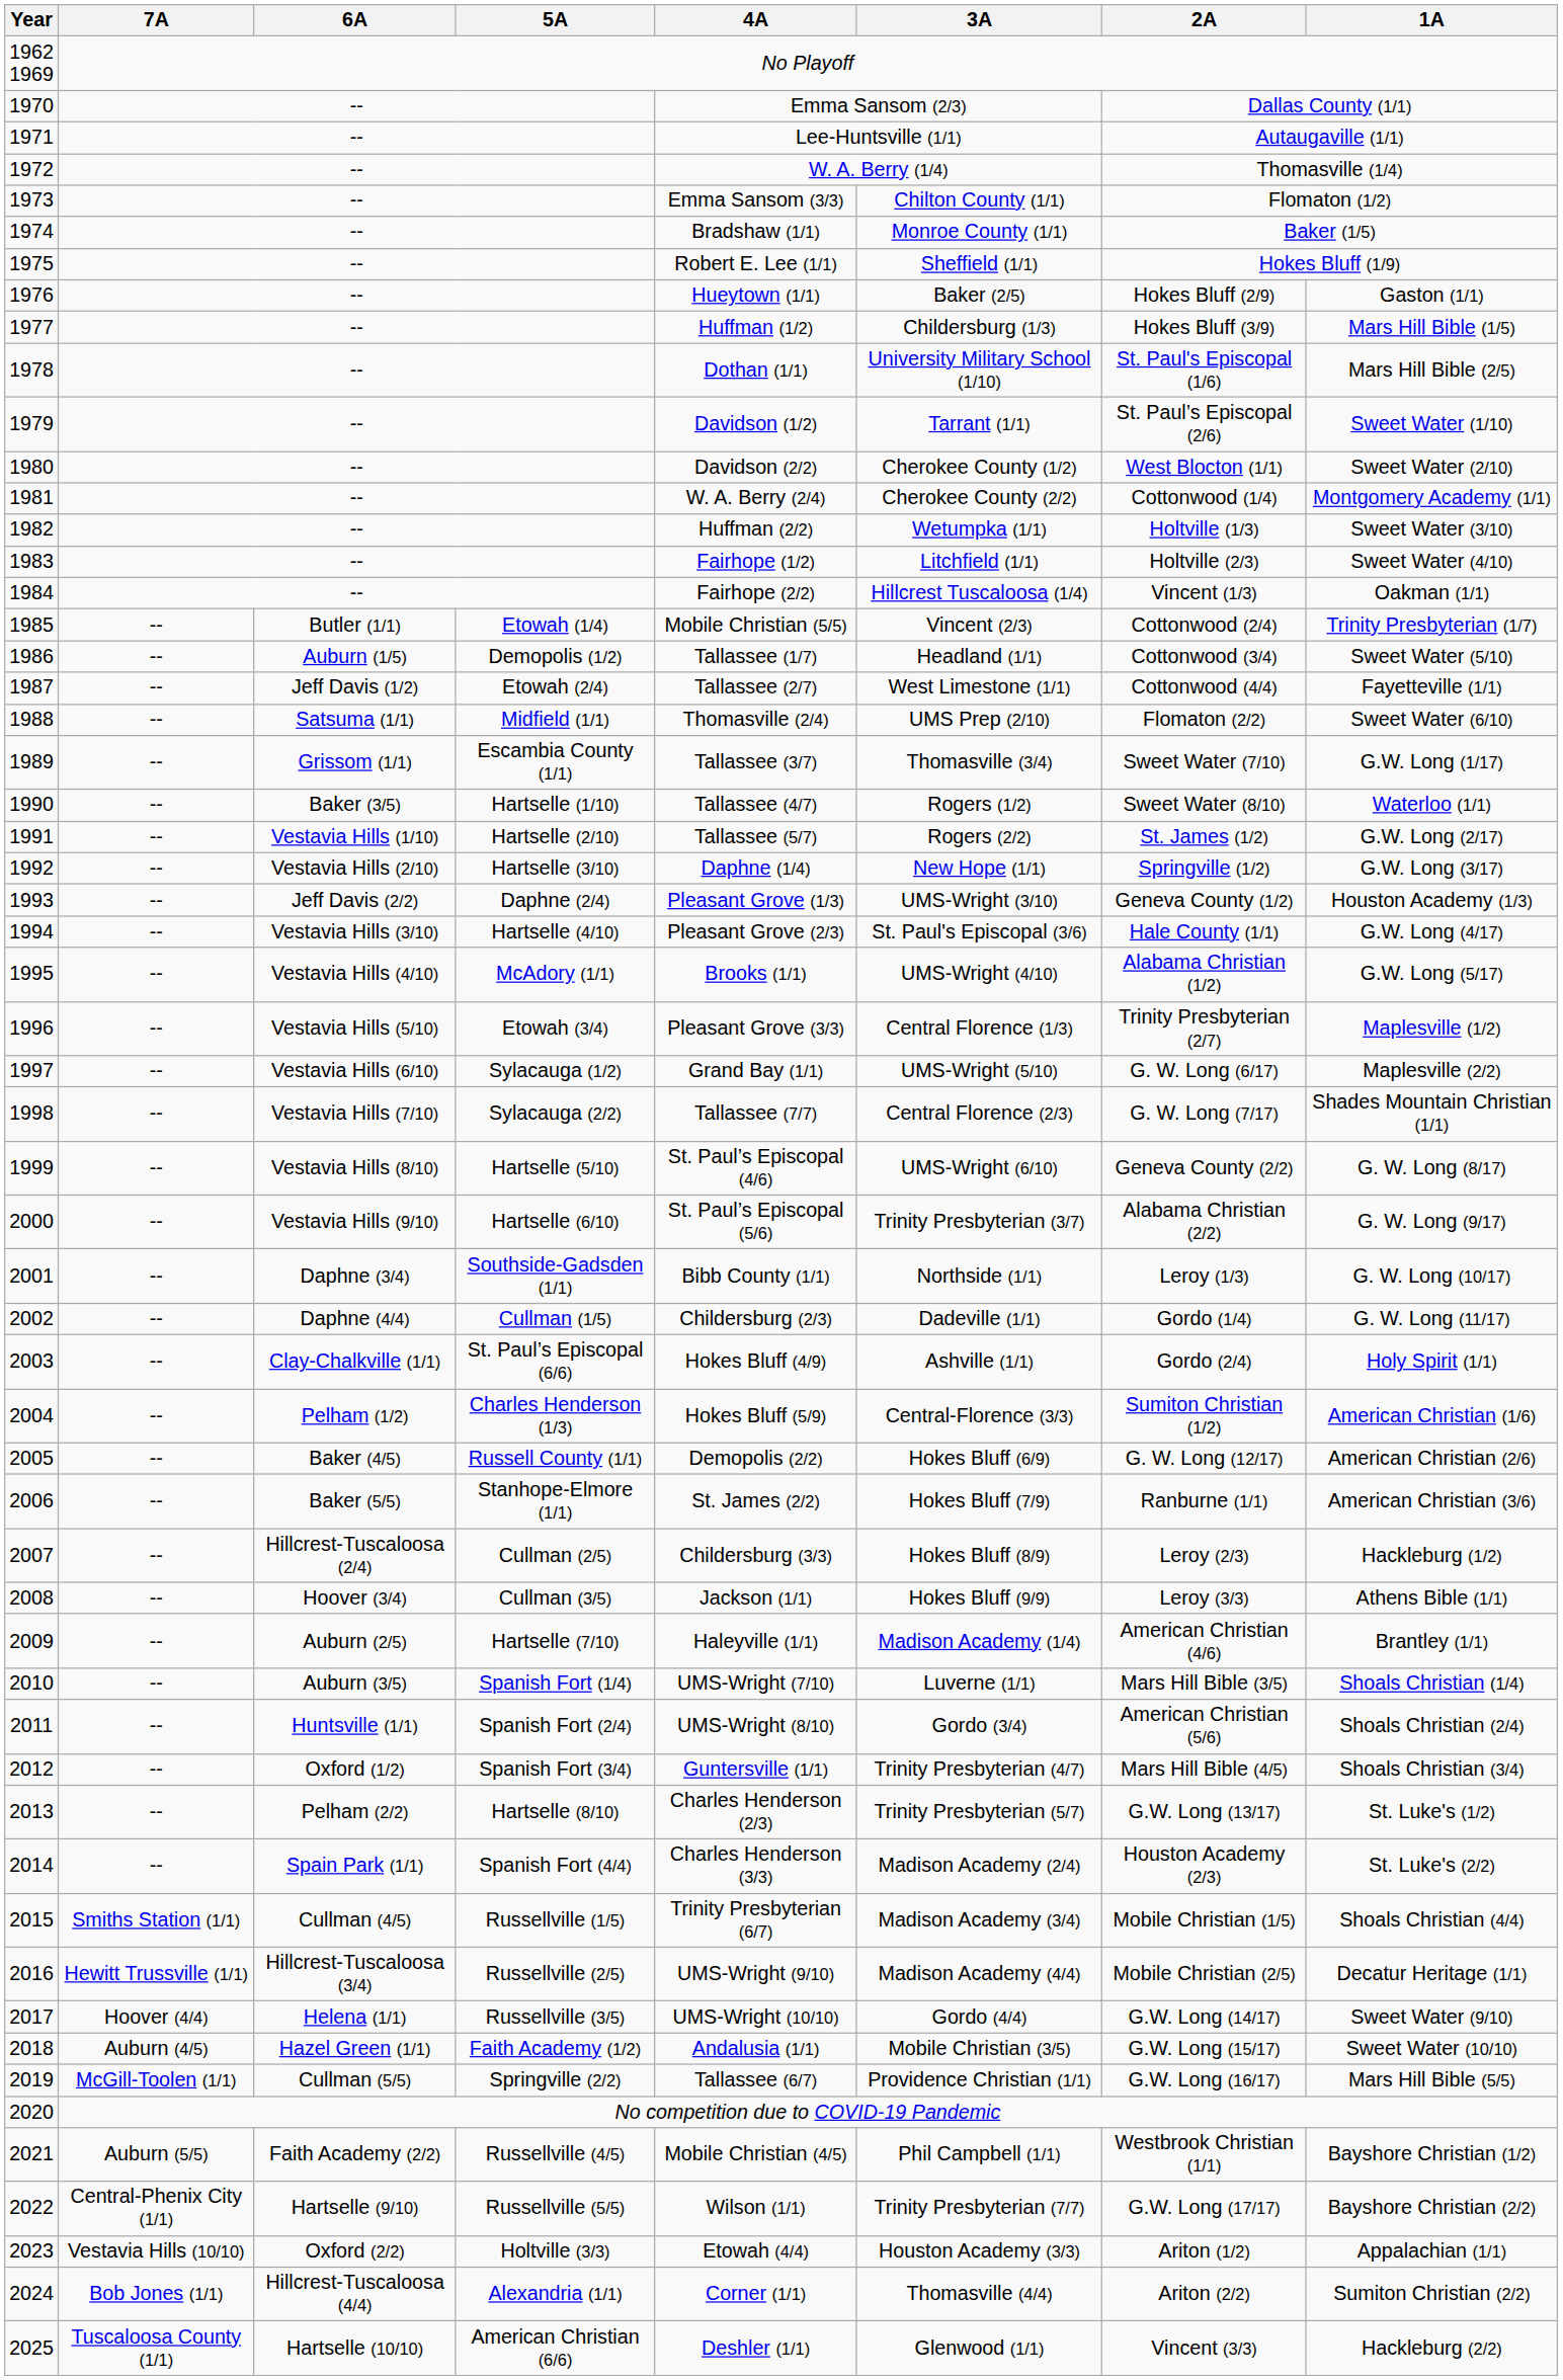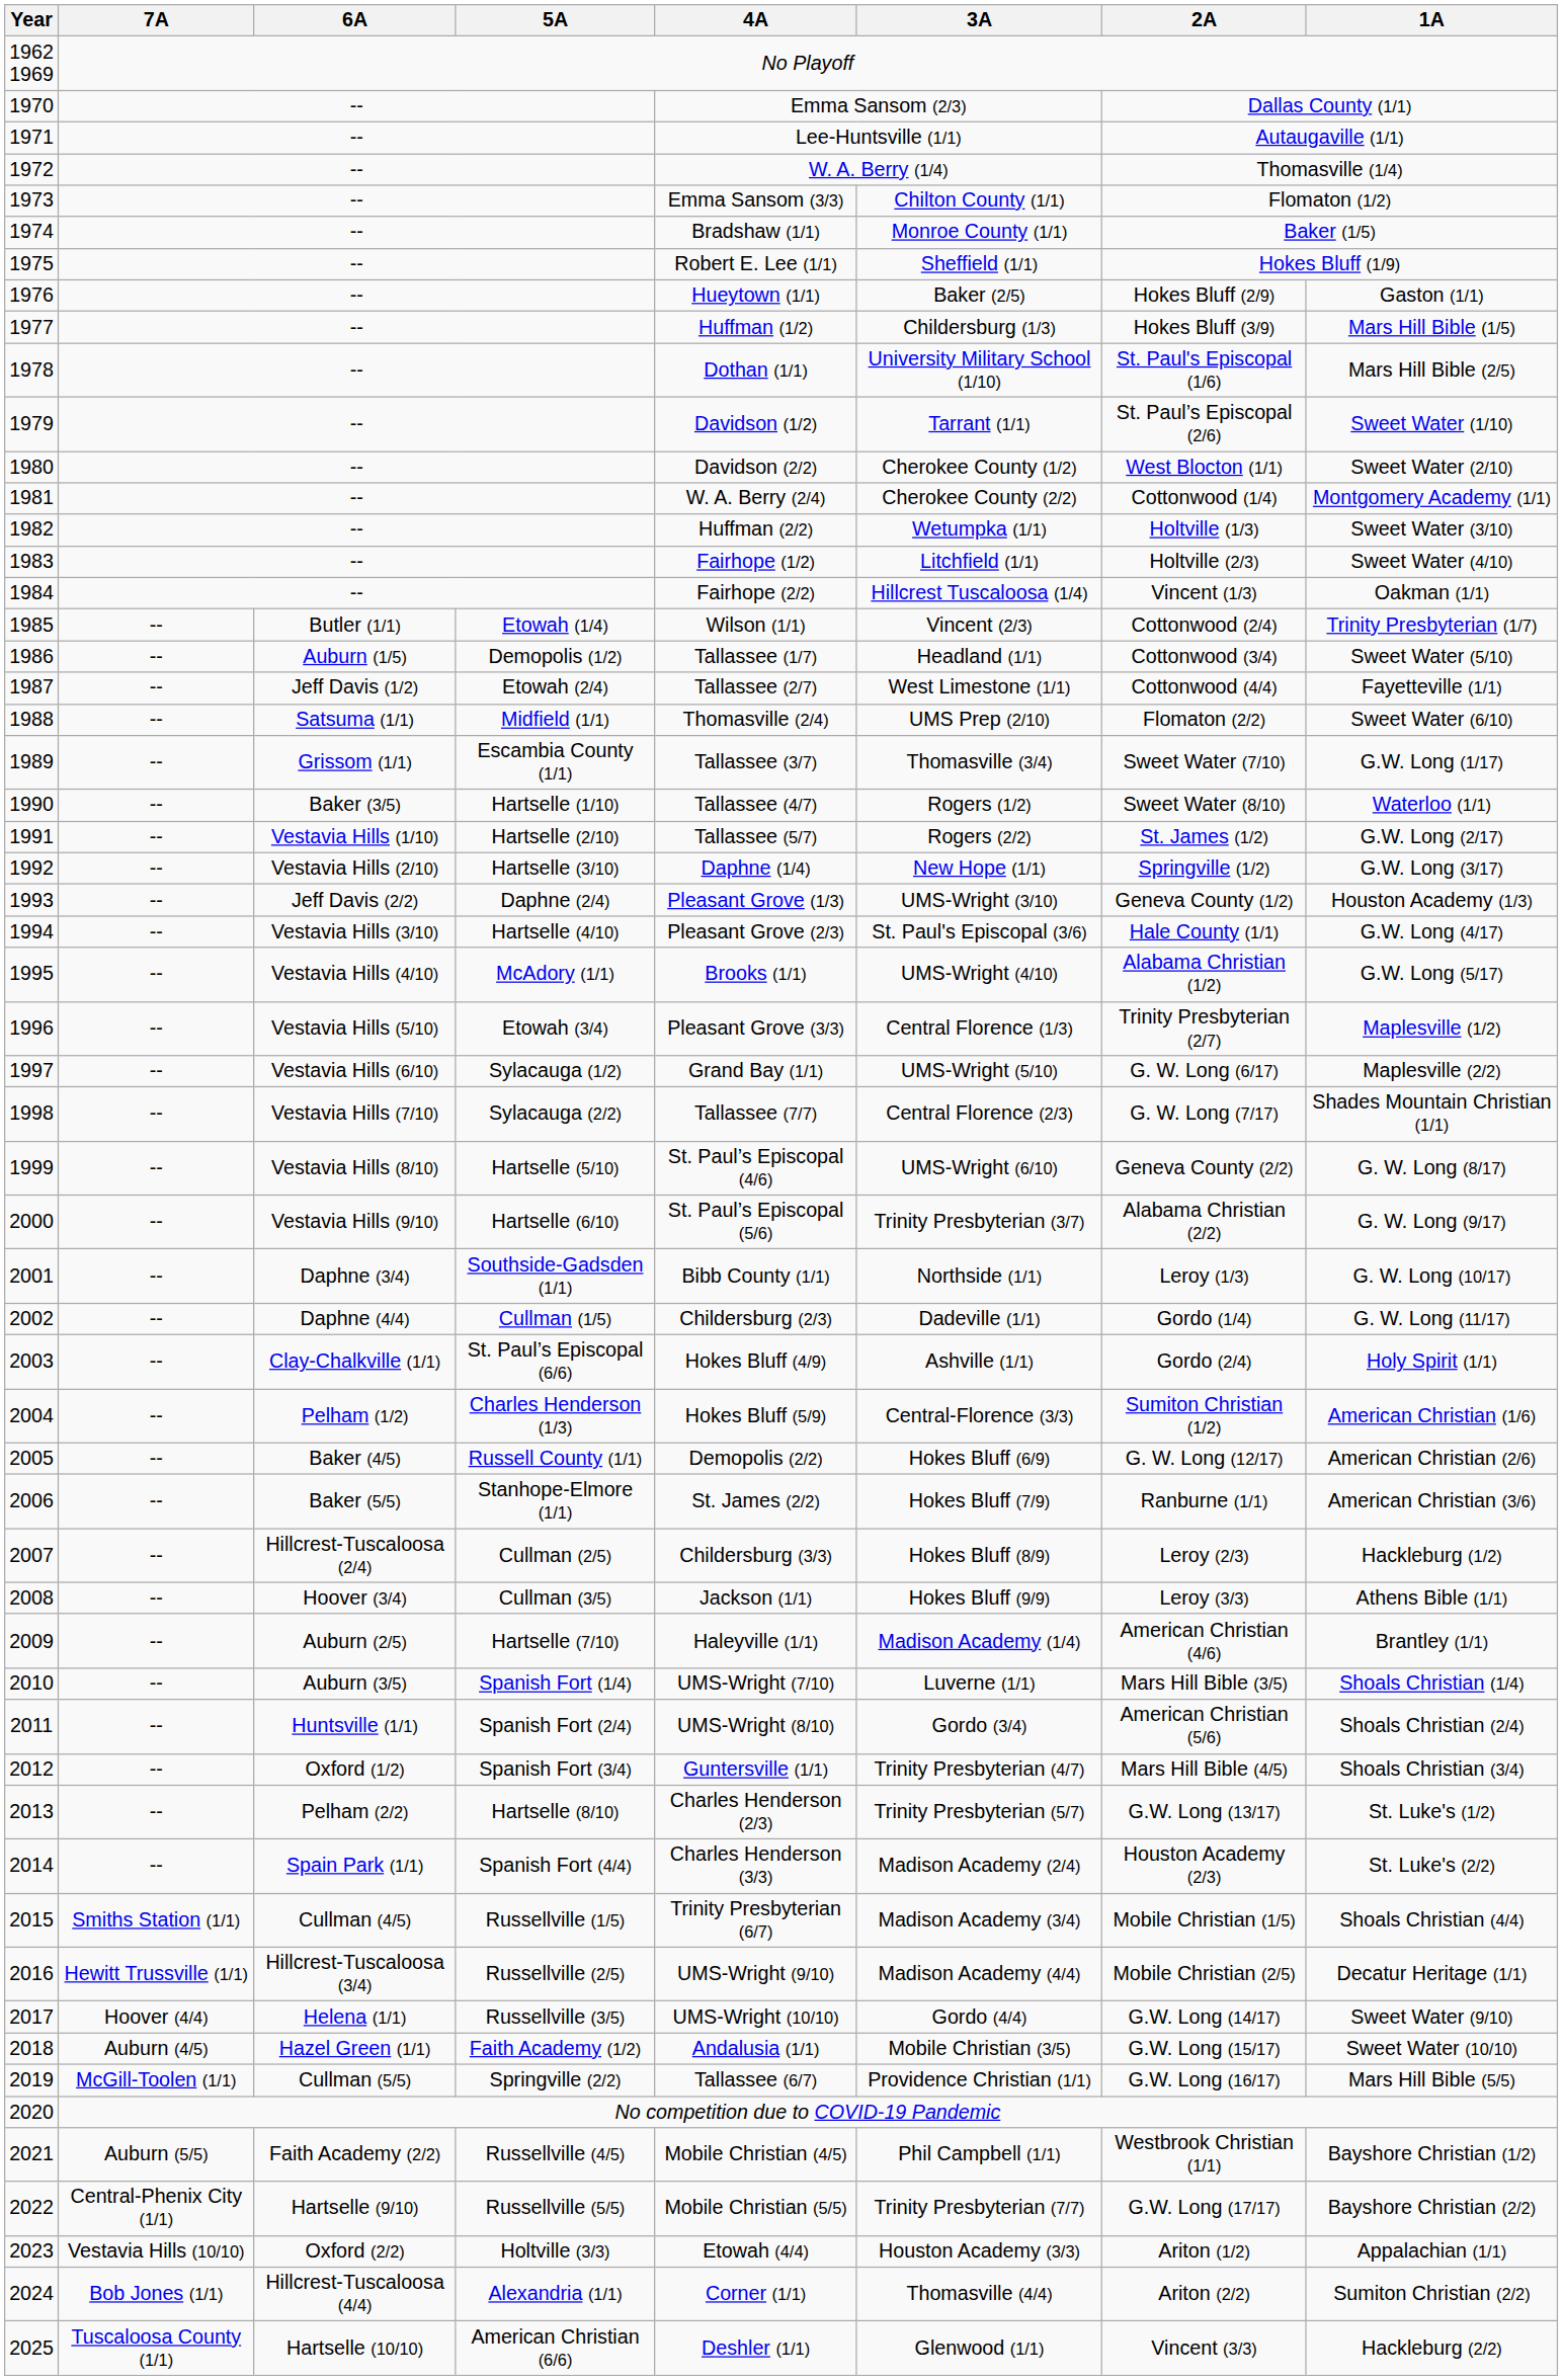1985 | 4A: Mobile Christian (5/5) -> Wilson (1/1)
2022 | 4A: Wilson (1/1) -> Mobile Christian (5/5)
